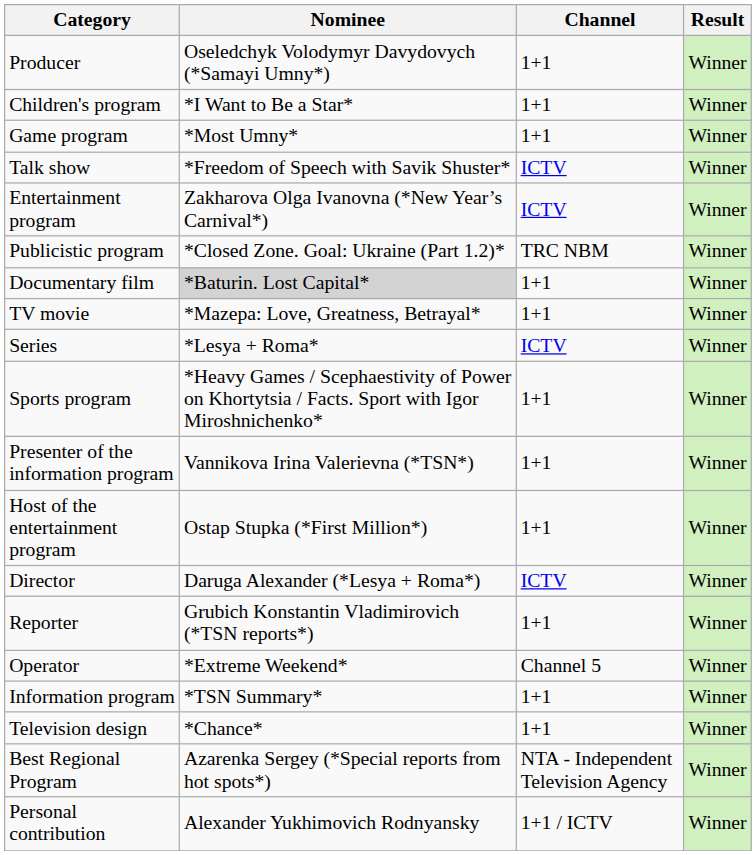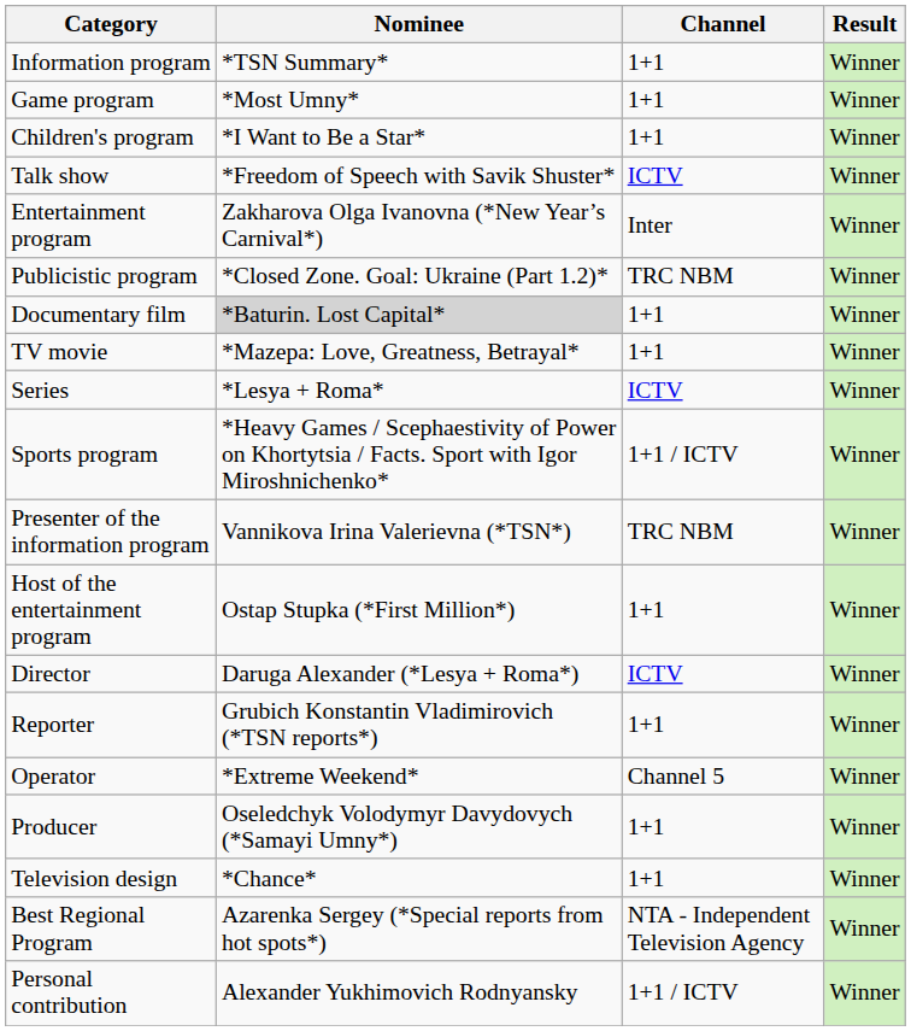rows swapped: Information program <-> Producer
rows swapped: Game program <-> Children's program
Entertainment program | Channel: ICTV -> Inter
Sports program | Channel: 1+1 -> 1+1 / ICTV
Presenter of the information program | Channel: 1+1 -> TRC NBM
